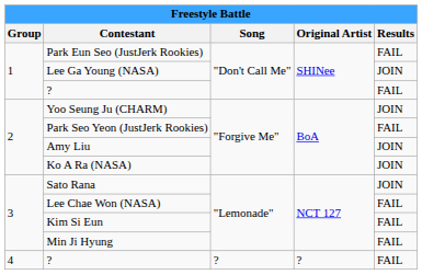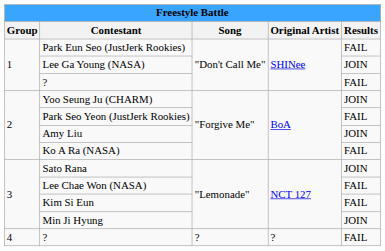Ko A Ra (NASA) | Results: JOIN -> FAIL
Min Ji Hyung | Results: FAIL -> JOIN
